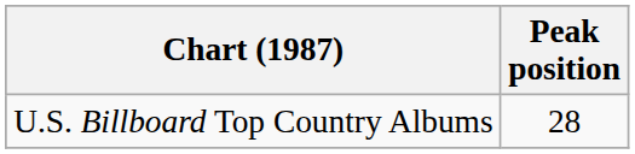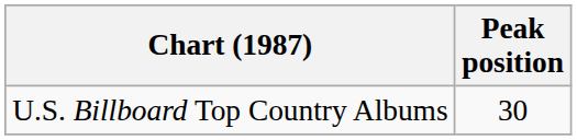U.S. Billboard Top Country Albums | Peak position: 28 -> 30
